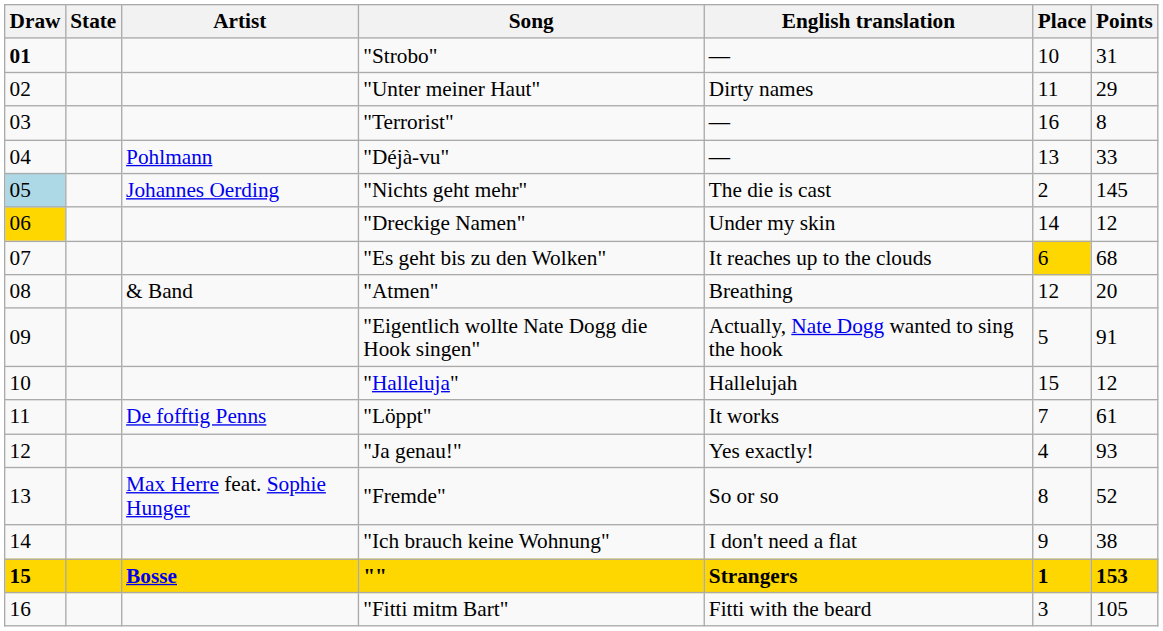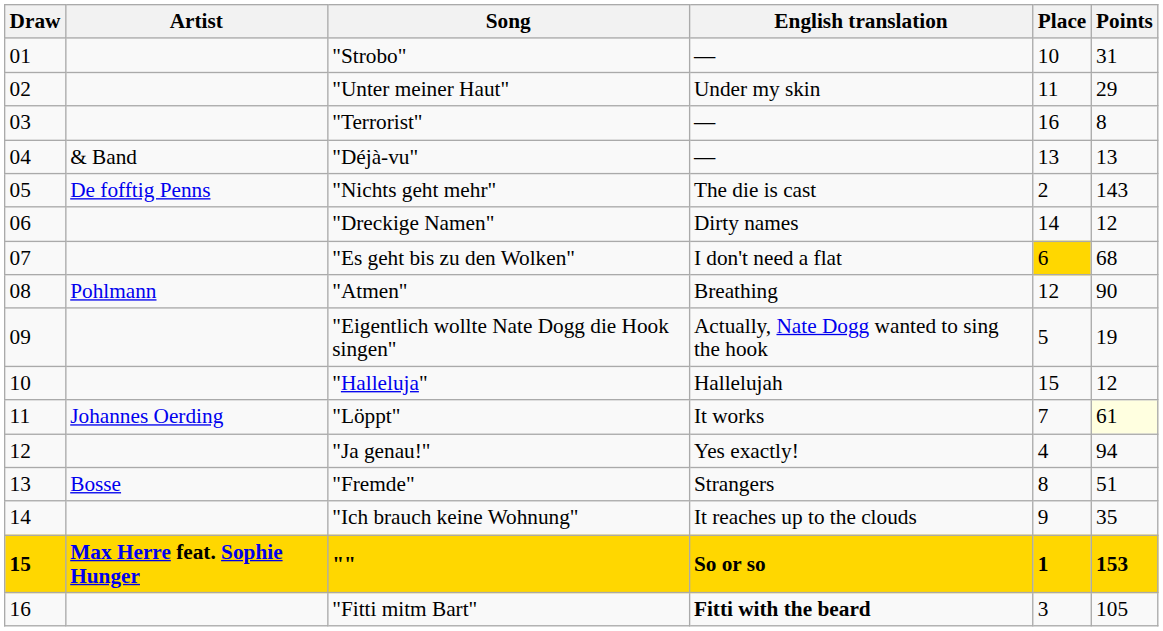- column: State
"Strobo" | Draw: bold -> normal
"Unter meiner Haut" | English translation: Dirty names -> Under my skin
"Déjà-vu" | Artist: Pohlmann -> & Band
"Déjà-vu" | Points: 33 -> 13
"Nichts geht mehr" | Draw: lightblue background -> no background
"Nichts geht mehr" | Artist: Johannes Oerding -> De fofftig Penns
"Nichts geht mehr" | Points: 145 -> 143
"Dreckige Namen" | Draw: gold background -> no background
"Dreckige Namen" | English translation: Under my skin -> Dirty names
"Es geht bis zu den Wolken" | English translation: It reaches up to the clouds -> I don't need a flat
"Atmen" | Artist: & Band -> Pohlmann
"Atmen" | Points: 20 -> 90
"Eigentlich wollte Nate Dogg die Hook singen" | Points: 91 -> 19
"Löppt" | Artist: De fofftig Penns -> Johannes Oerding
"Löppt" | Points: no background -> lightyellow background
"Ja genau!" | Points: 93 -> 94
"Fremde" | Artist: Max Herre feat. Sophie Hunger -> Bosse
"Fremde" | English translation: So or so -> Strangers
"Fremde" | Points: 52 -> 51
"Ich brauch keine Wohnung" | English translation: I don't need a flat -> It reaches up to the clouds
"Ich brauch keine Wohnung" | Points: 38 -> 35
"" | Artist: Bosse -> Max Herre feat. Sophie Hunger
"" | English translation: Strangers -> So or so
"Fitti mitm Bart" | English translation: normal -> bold
